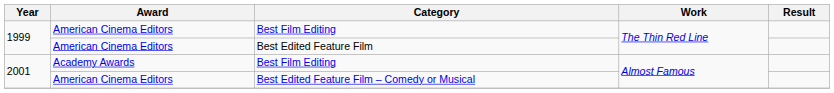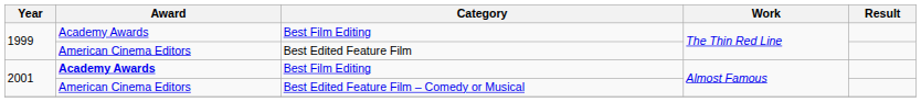1999 / Best Film Editing | Award: American Cinema Editors -> Academy Awards
2001 / Best Film Editing | Award: normal -> bold
